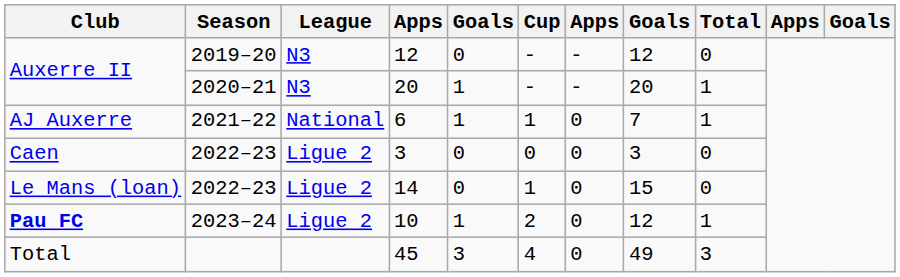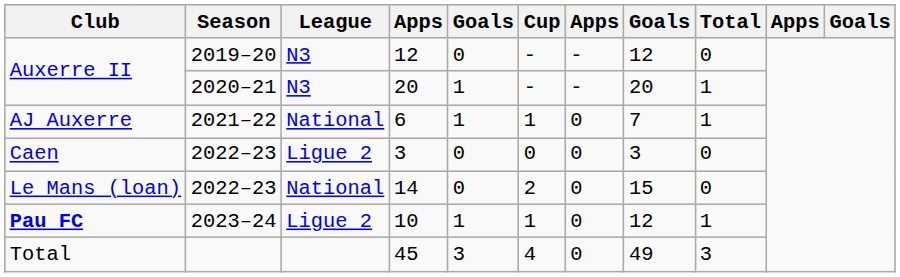14 | League: Ligue 2 -> National
14 | Cup: 1 -> 2
10 | Cup: 2 -> 1
